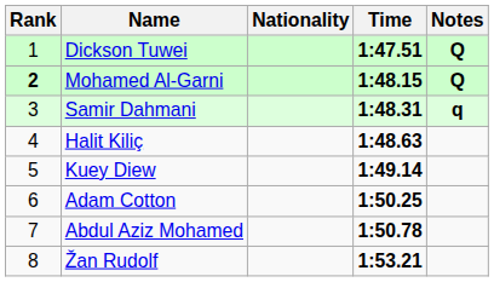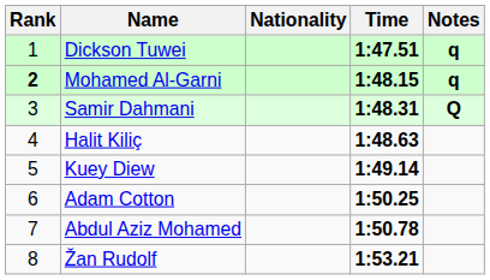Dickson Tuwei | Notes: Q -> q
Mohamed Al-Garni | Notes: Q -> q
Samir Dahmani | Notes: q -> Q
